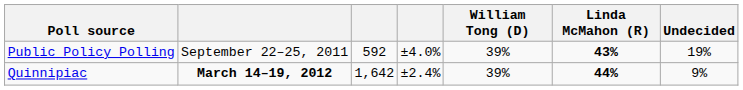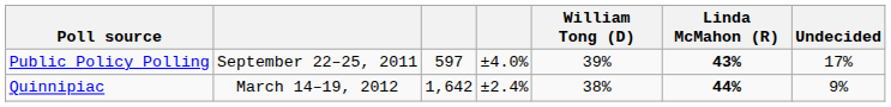Public Policy Polling | column 3: 592 -> 597
Public Policy Polling | Undecided: 19% -> 17%
Quinnipiac | column 2: bold -> normal
Quinnipiac | William Tong (D): 39% -> 38%
